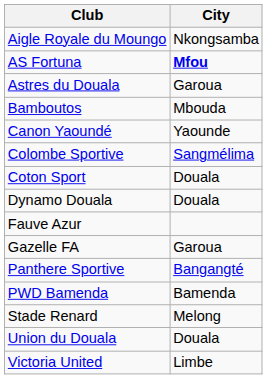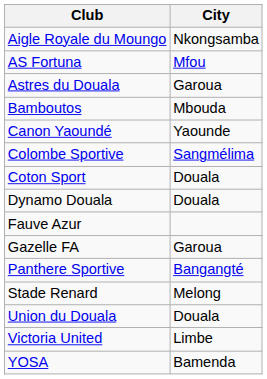AS Fortuna | City: bold -> normal
- row: PWD Bamenda | Bamenda
+ row: YOSA | Bamenda
